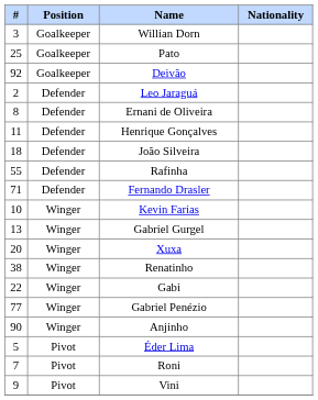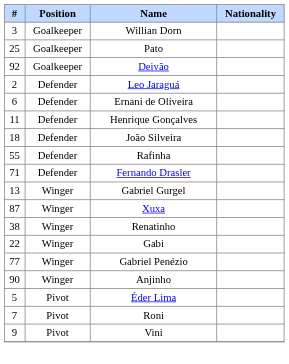Ernani de Oliveira | #: 8 -> 6
- row: 10 | Winger | Kevin Farias
Xuxa | #: 20 -> 87
